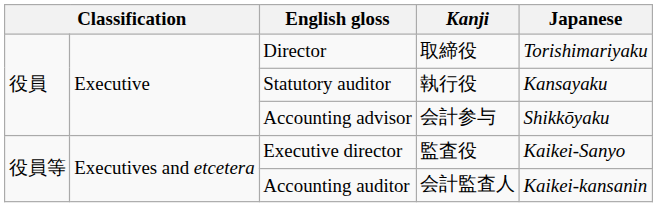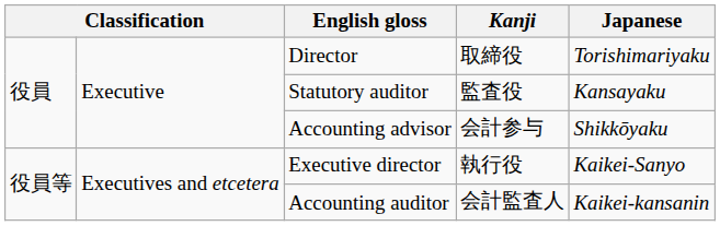Statutory auditor | Kanji: 執行役 -> 監査役
Executive director | Kanji: 監査役 -> 執行役
